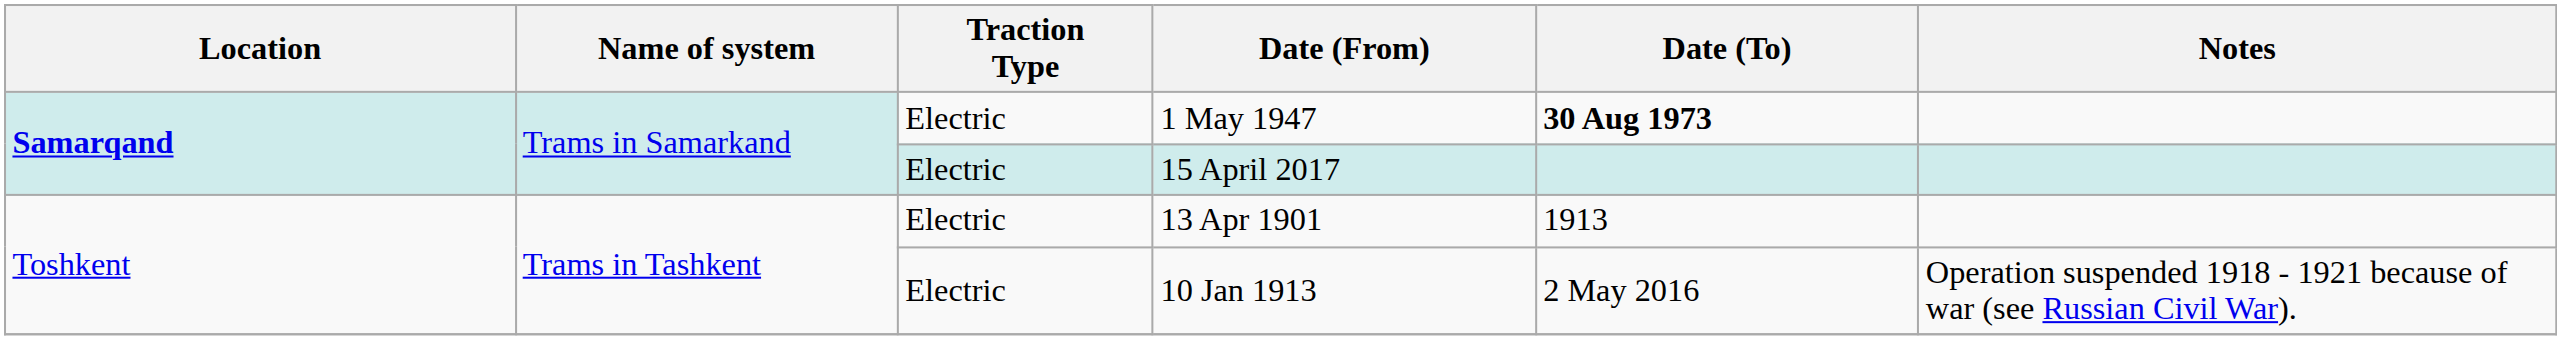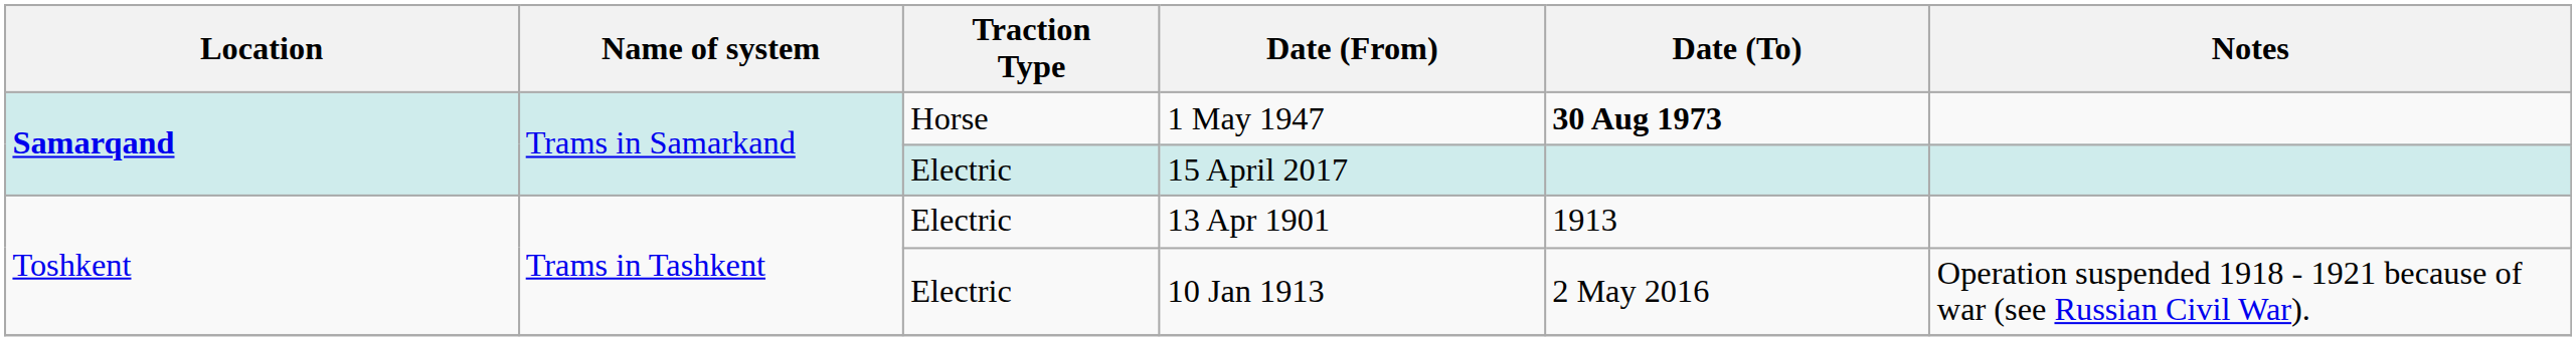1 May 1947 | Traction Type: Electric -> Horse
